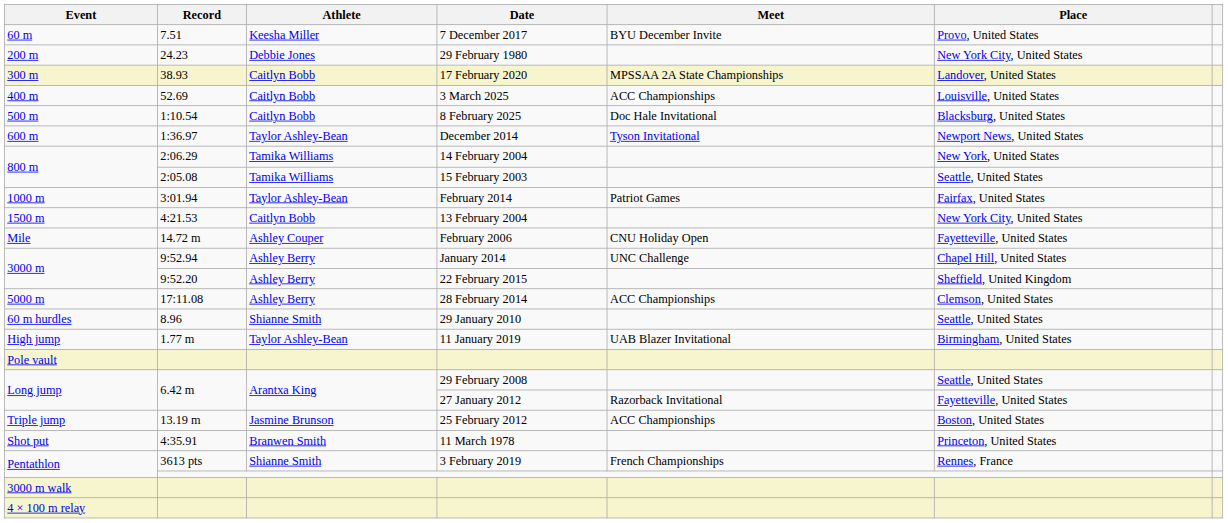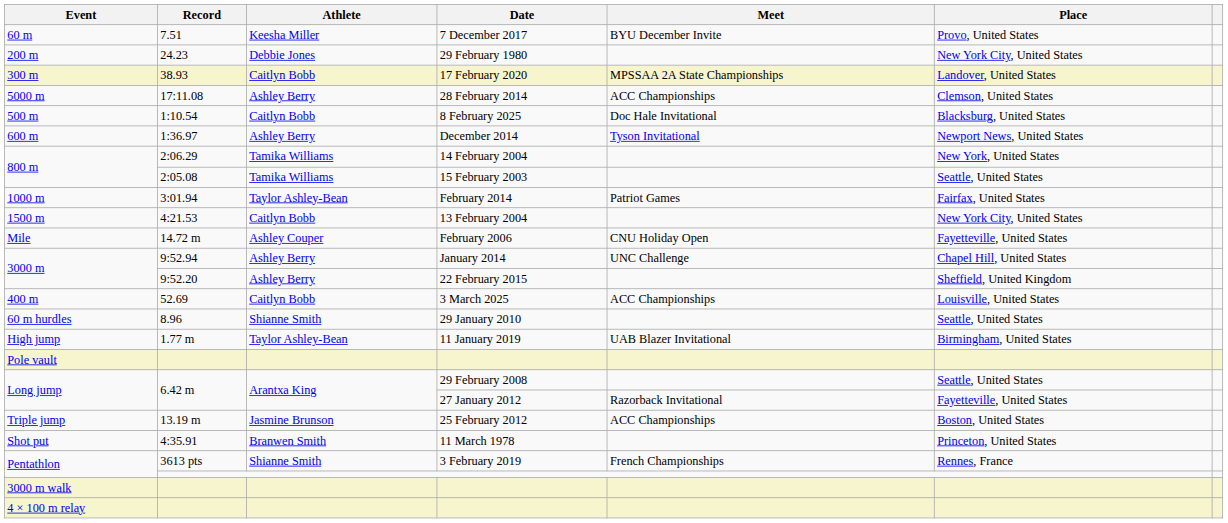rows swapped: 3 March 2025 <-> 28 February 2014
December 2014 | Athlete: Taylor Ashley-Bean -> Ashley Berry
